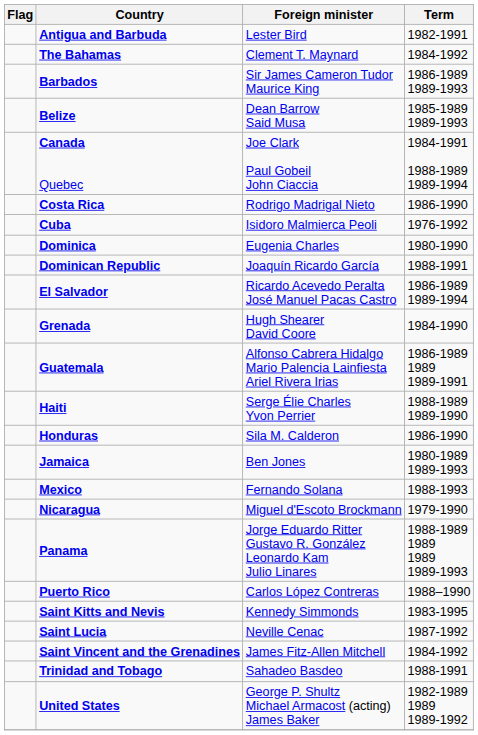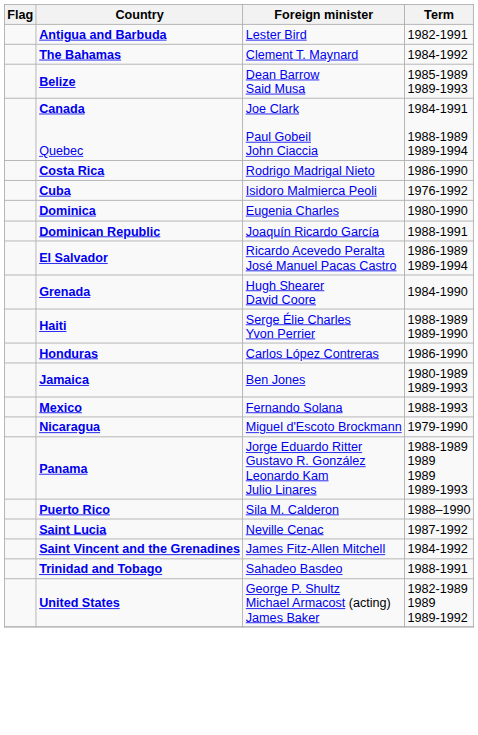- row: Barbados | Sir James Cameron Tudor Maurice King | 1986-1989 1989-1993
- row: Guatemala | Alfonso Cabrera Hidalgo Mario Palencia Lainfiesta Ariel Rivera Irias | 1986-1989 1989 1989-1991
Honduras | Foreign minister: Sila M. Calderon -> Carlos López Contreras
Puerto Rico | Foreign minister: Carlos López Contreras -> Sila M. Calderon
- row: Saint Kitts and Nevis | Kennedy Simmonds | 1983-1995
